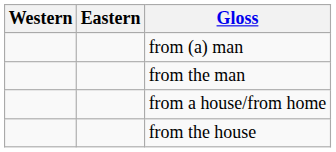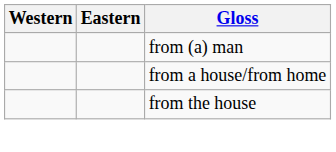- row: from the man
